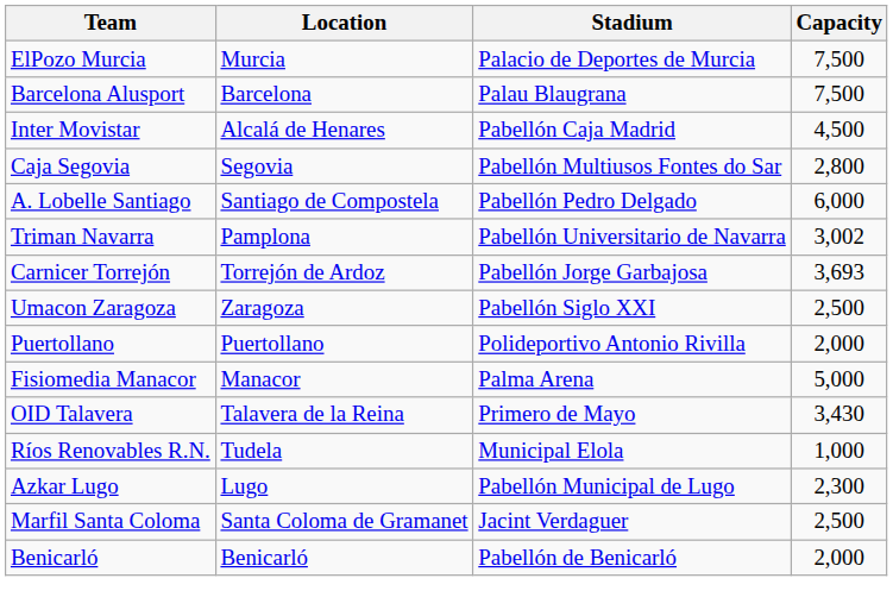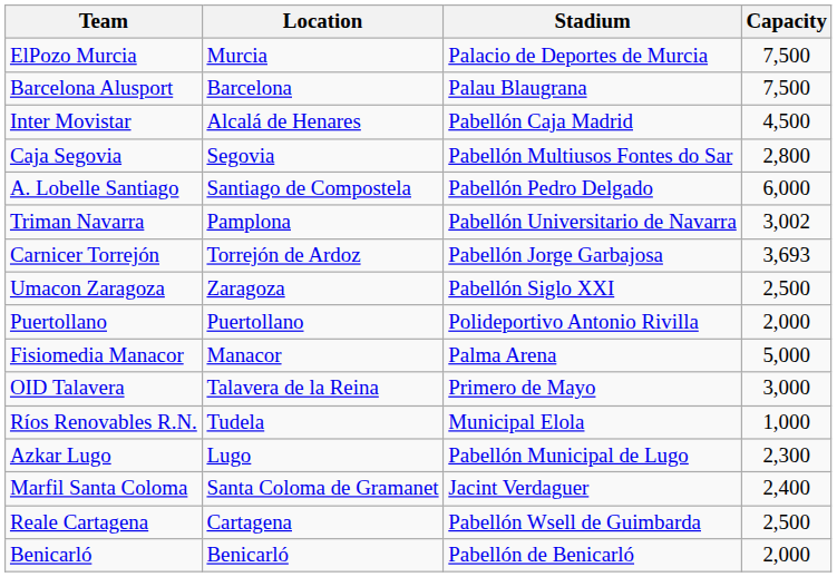OID Talavera | Capacity: 3,430 -> 3,000
Marfil Santa Coloma | Capacity: 2,500 -> 2,400
+ row: Reale Cartagena | Cartagena | Pabellón Wsell de Guimbarda | 2,500
